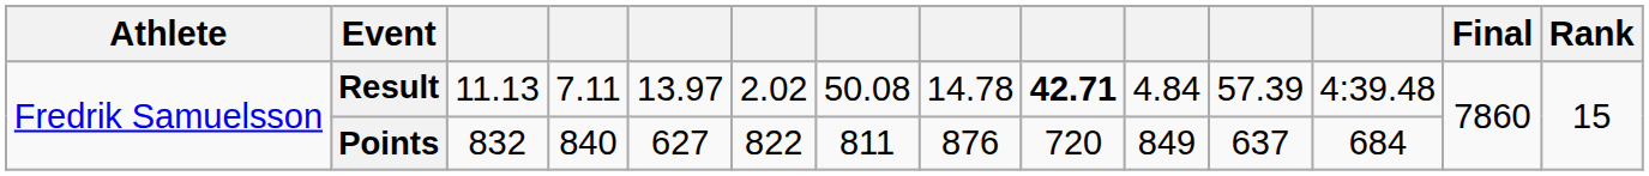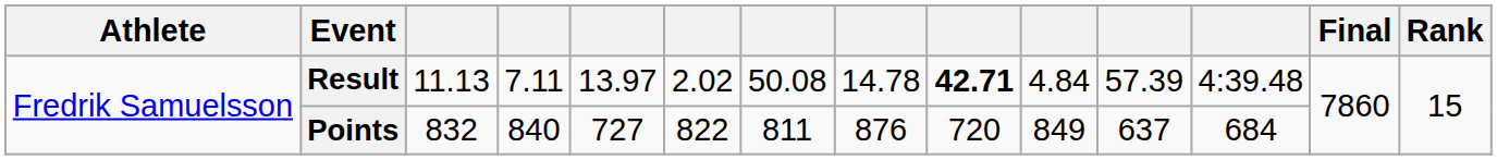Points | column 5: 627 -> 727
